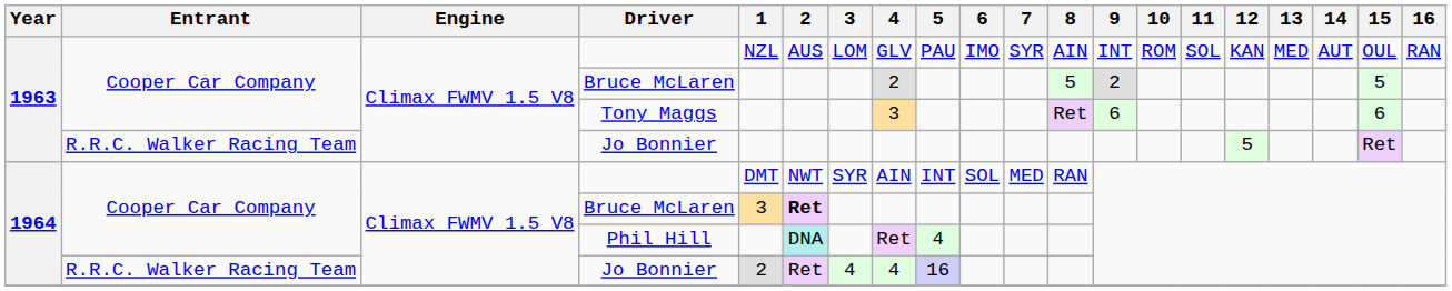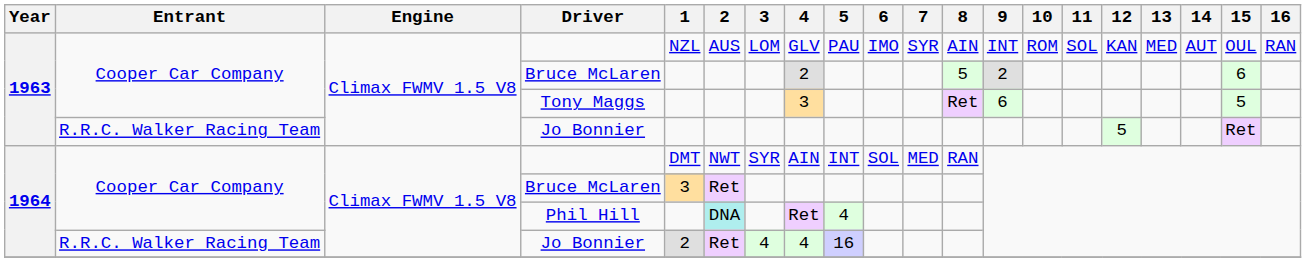1963 / Bruce McLaren | 15: 5 -> 6
Tony Maggs | 15: 6 -> 5
1964 / Bruce McLaren | 2: bold -> normal
